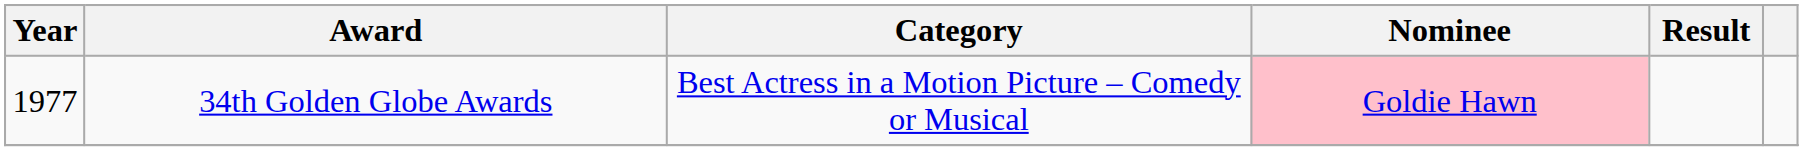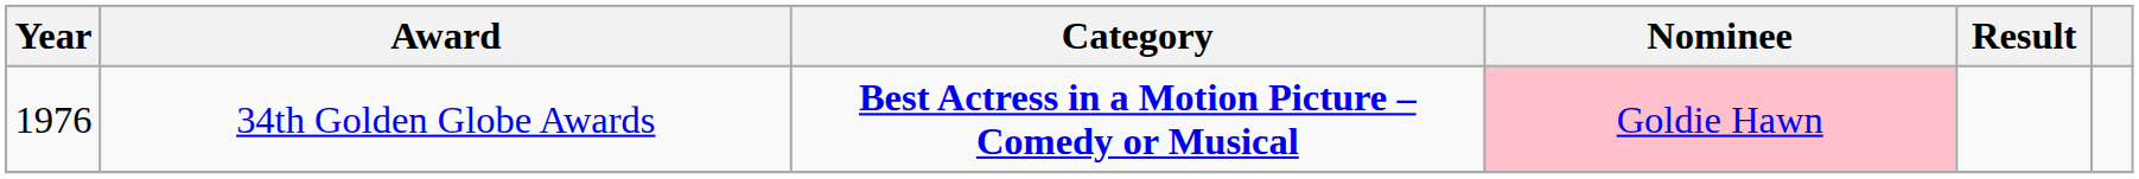34th Golden Globe Awards | Year: 1977 -> 1976
34th Golden Globe Awards | Category: normal -> bold
